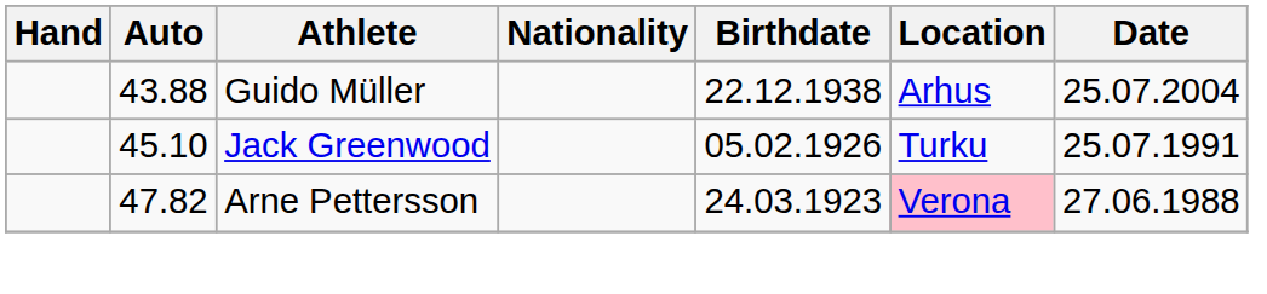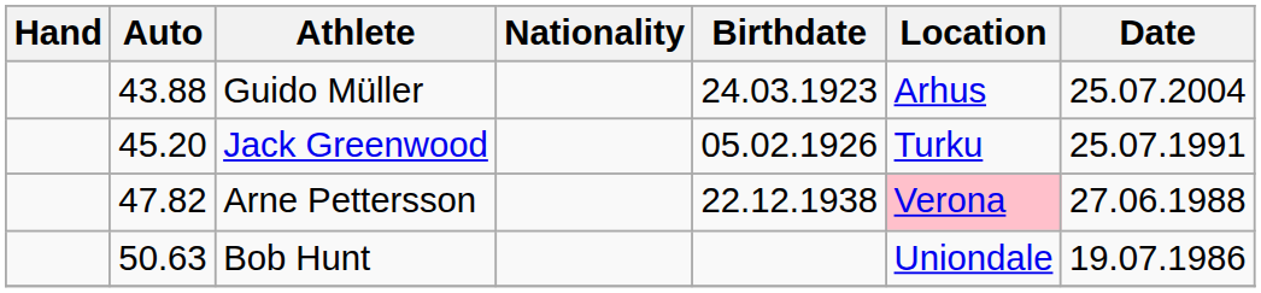Guido Müller | Birthdate: 22.12.1938 -> 24.03.1923
Jack Greenwood | Auto: 45.10 -> 45.20
Arne Pettersson | Birthdate: 24.03.1923 -> 22.12.1938
+ row: 50.63 | Bob Hunt | Uniondale | 19.07.1986
